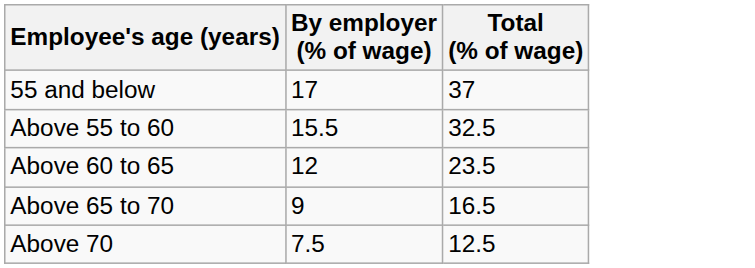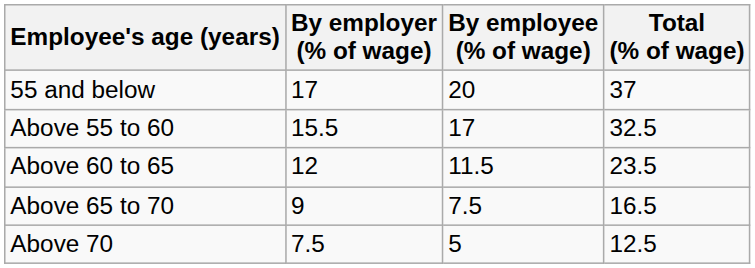+ column: By employee (% of wage) | 20 | 17 | 11.5 | 7.5 | 5
